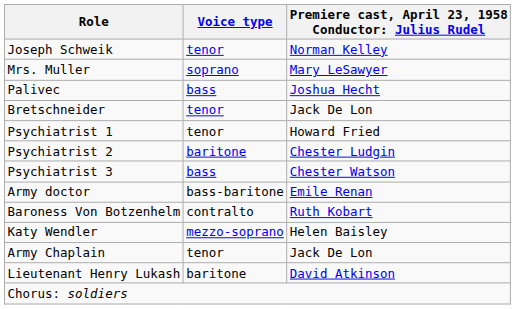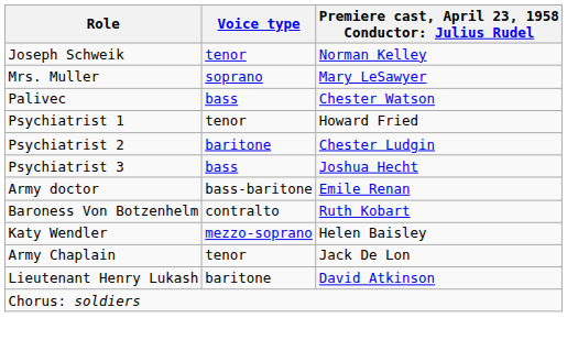Palivec | column 3: Joshua Hecht -> Chester Watson
- row: Bretschneider | tenor | Jack De Lon
Psychiatrist 3 | column 3: Chester Watson -> Joshua Hecht
